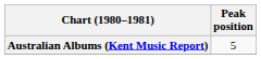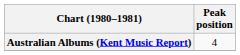Australian Albums (Kent Music Report) | Peak position: 5 -> 4
